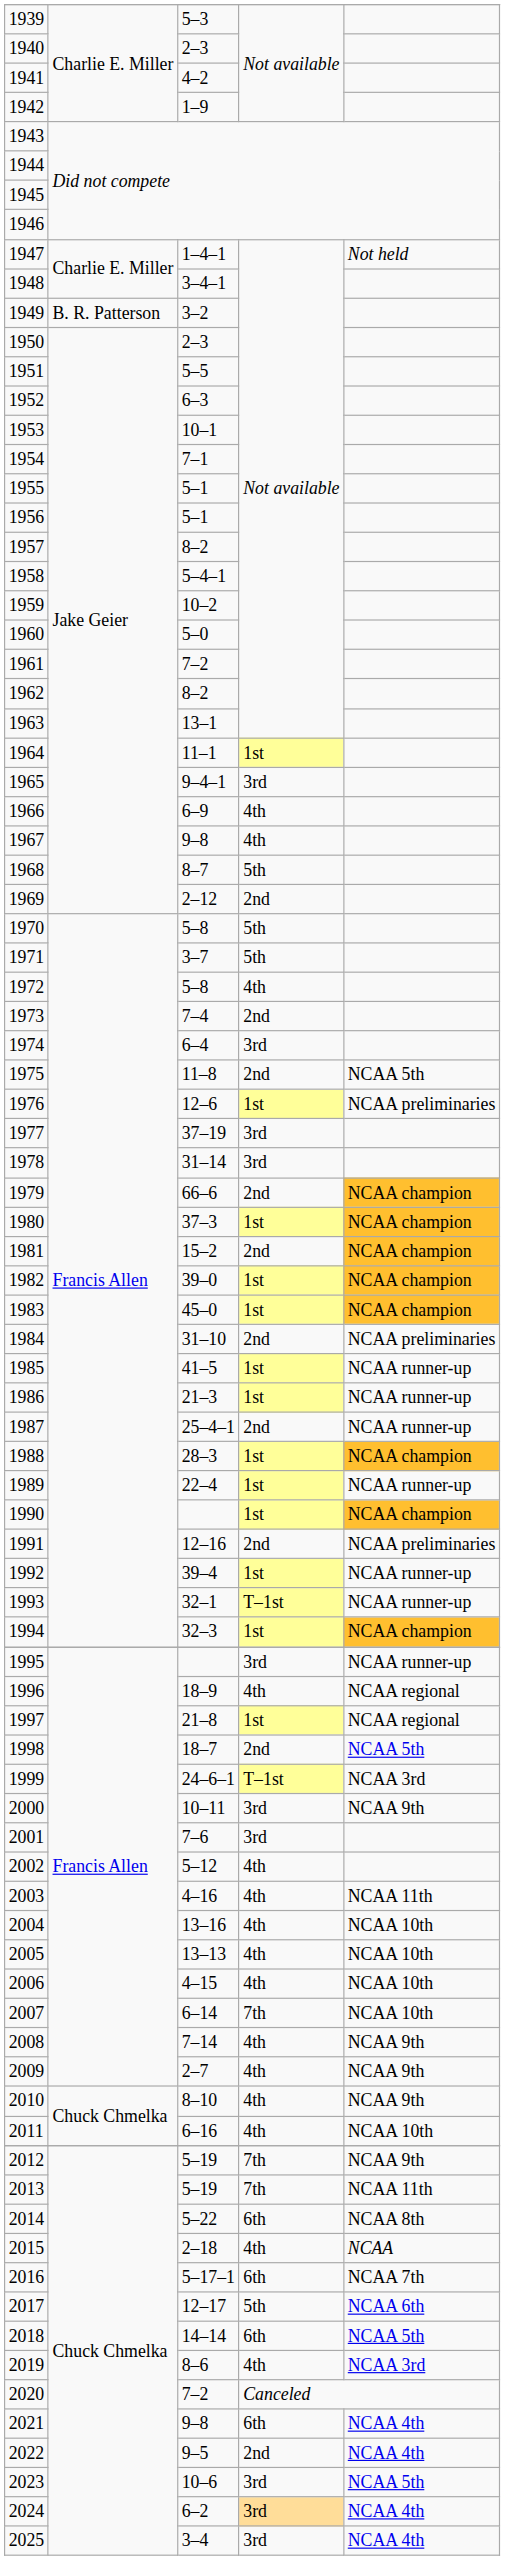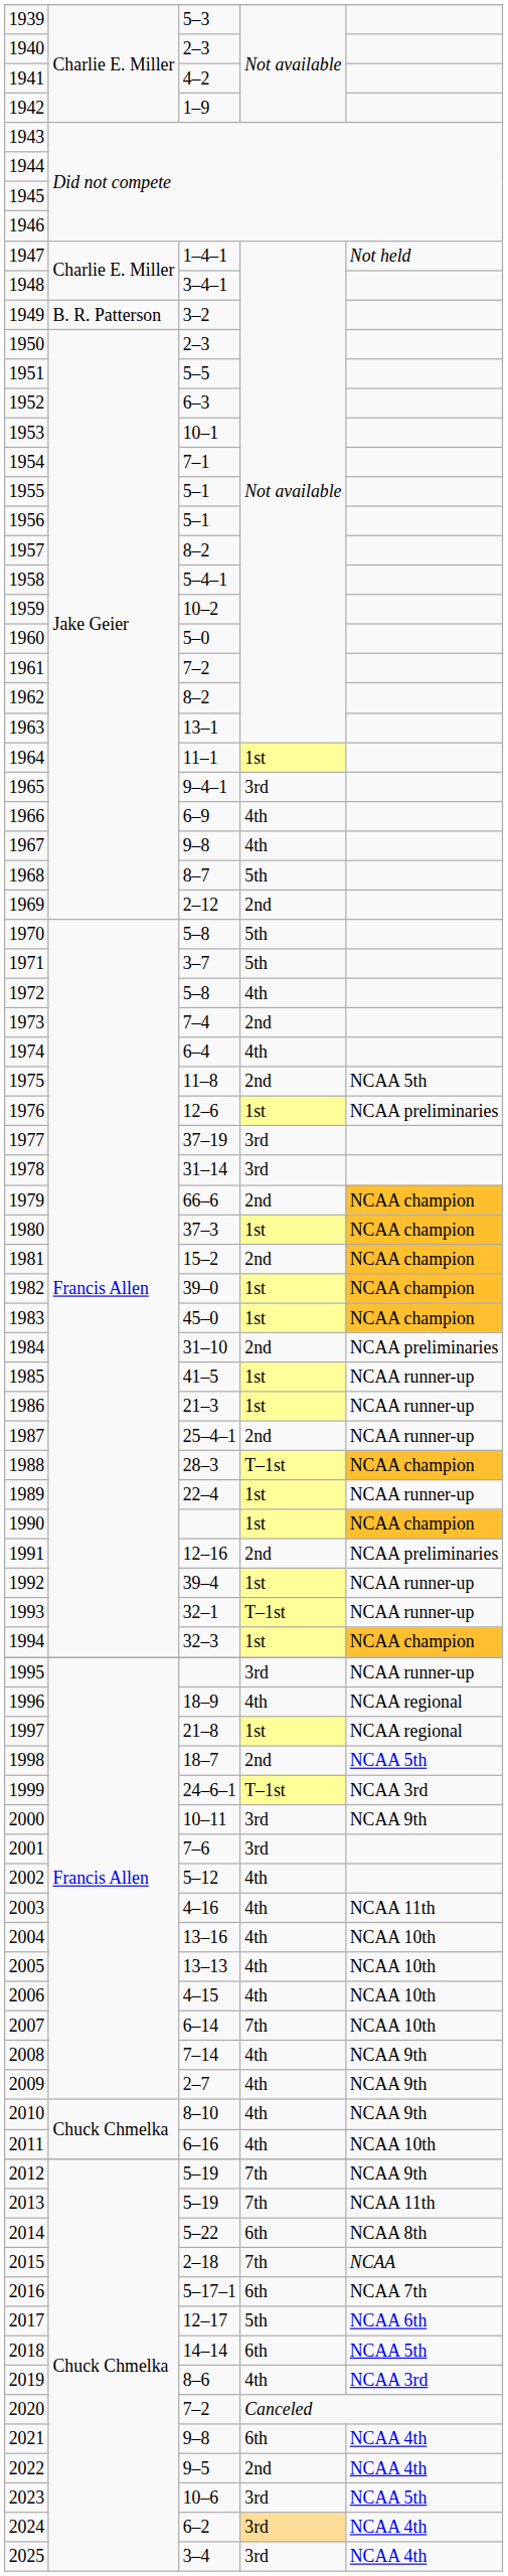1974 | column 4: 3rd -> 4th
1988 | column 4: 1st -> T–1st
2015 | column 4: 4th -> 7th
